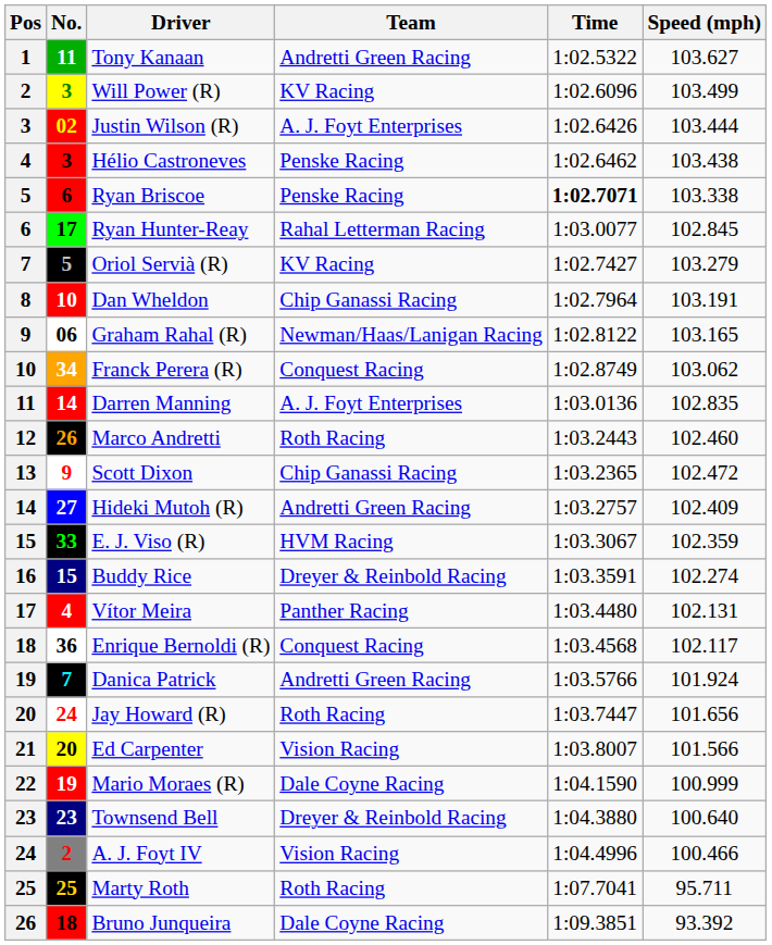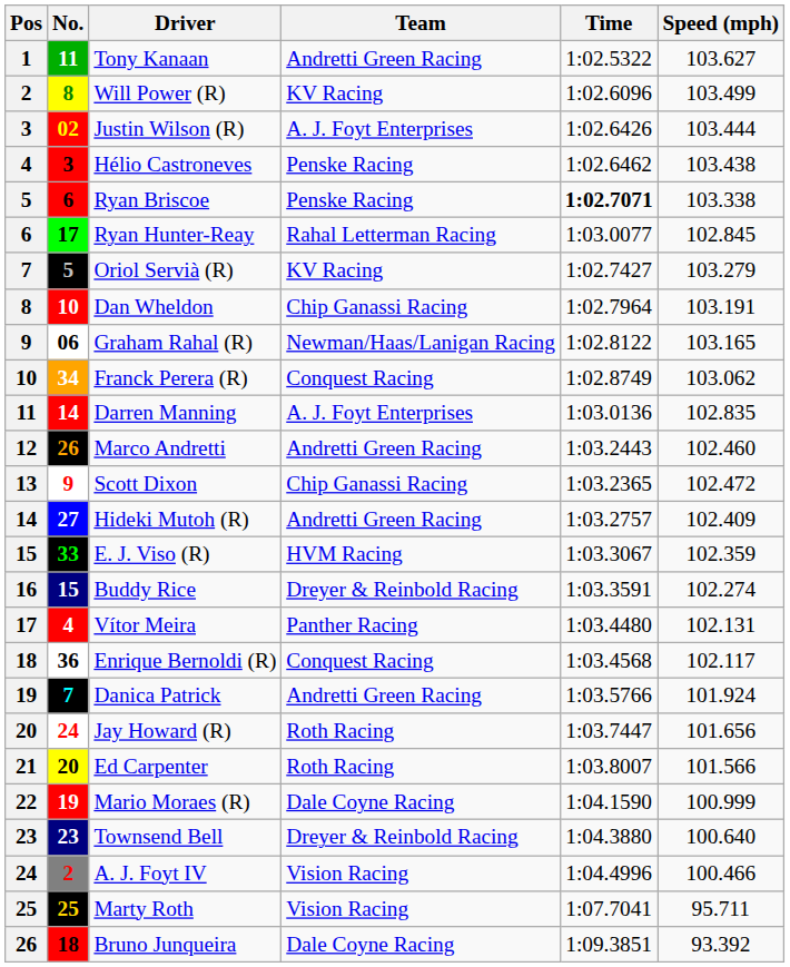Will Power (R) | No.: 3 -> 8
Marco Andretti | Team: Roth Racing -> Andretti Green Racing
Ed Carpenter | Team: Vision Racing -> Roth Racing
Marty Roth | Team: Roth Racing -> Vision Racing
